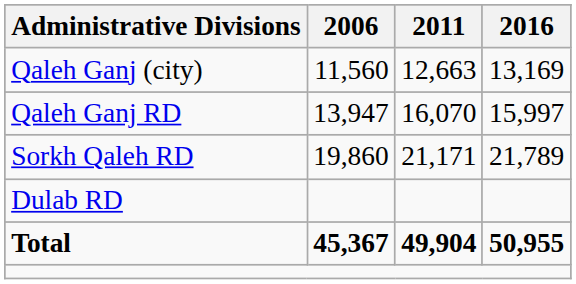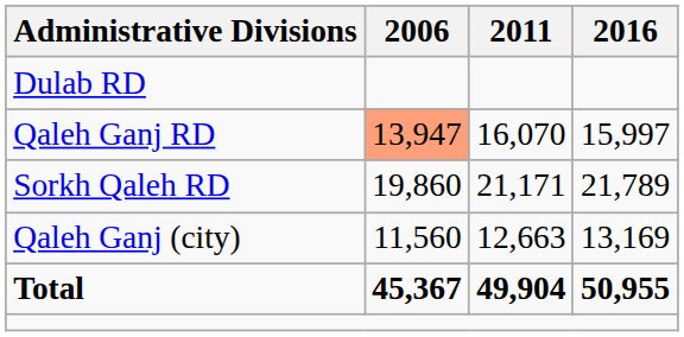rows swapped: Dulab RD <-> Qaleh Ganj (city)
Qaleh Ganj RD | 2006: no background -> lightsalmon background
